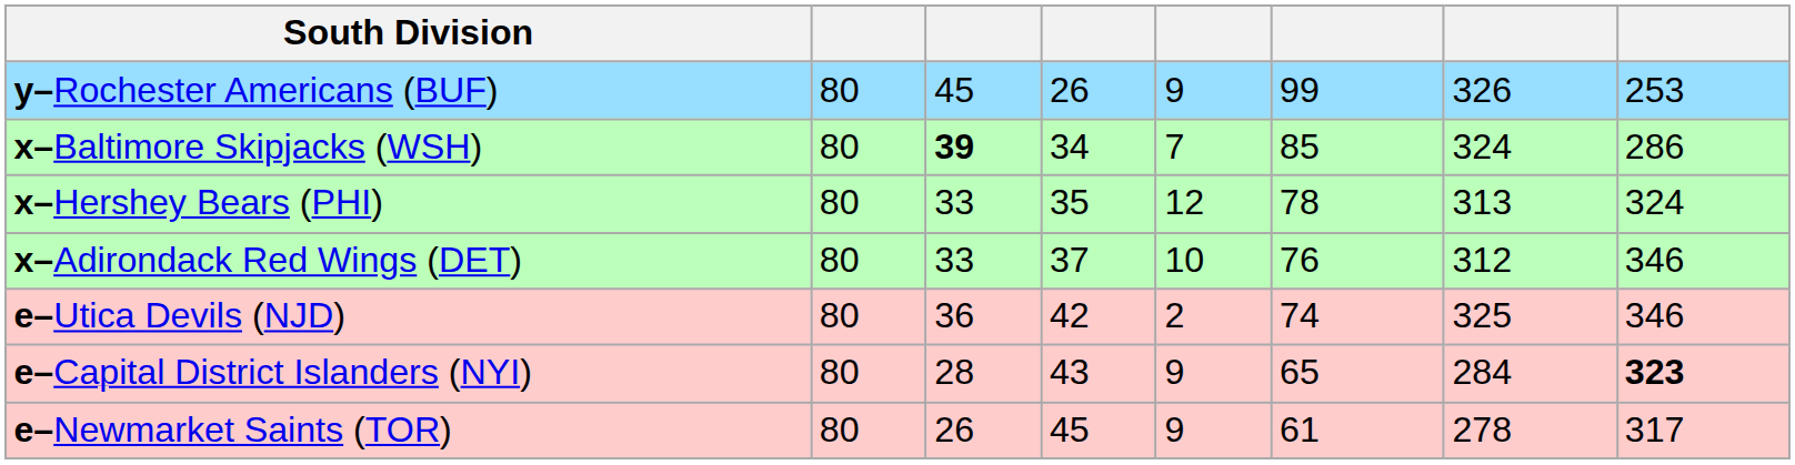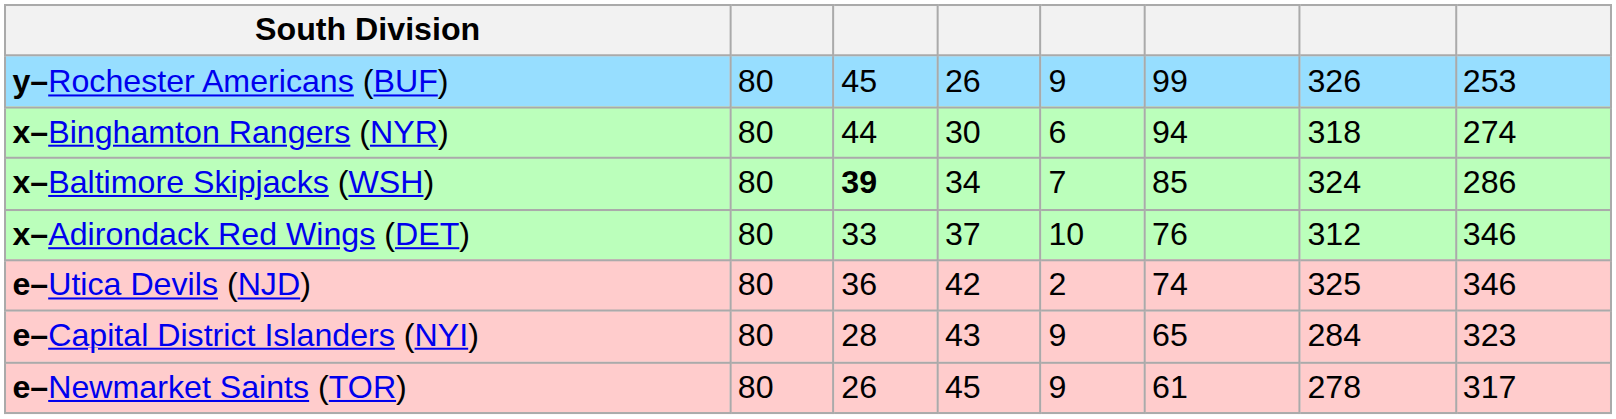+ row: x–Binghamton Rangers (NYR) | 80 | 44 | 30 | 6 | 94 | 318 | 274
- row: x–Hershey Bears (PHI) | 80 | 33 | 35 | 12 | 78 | 313 | 324
e–Capital District Islanders (NYI) | column 8: bold -> normal
